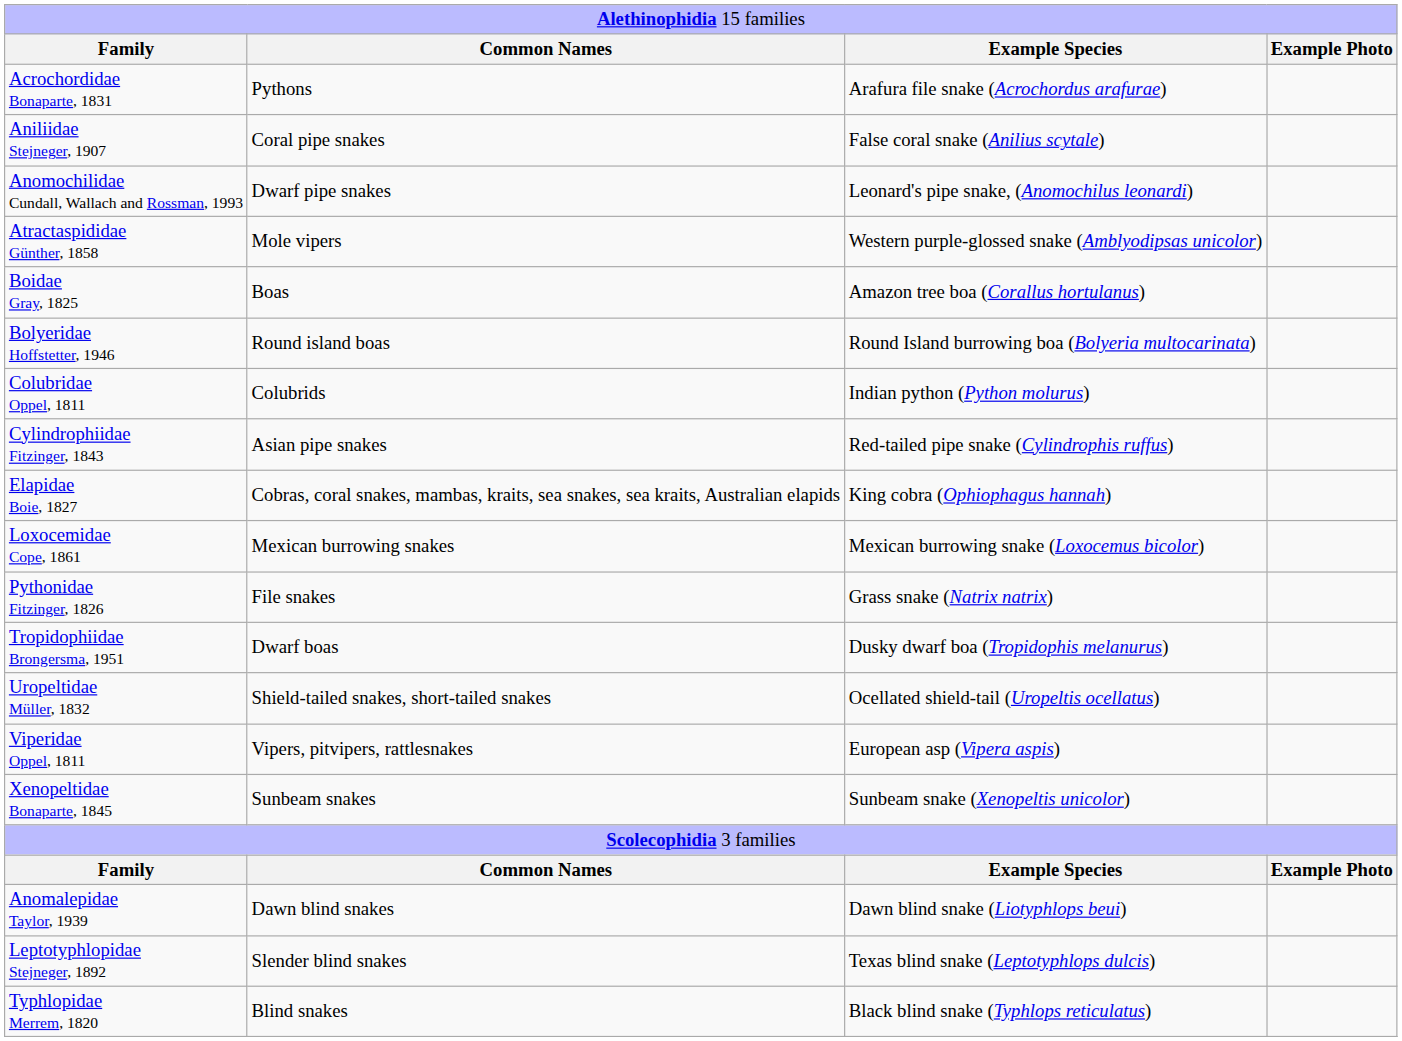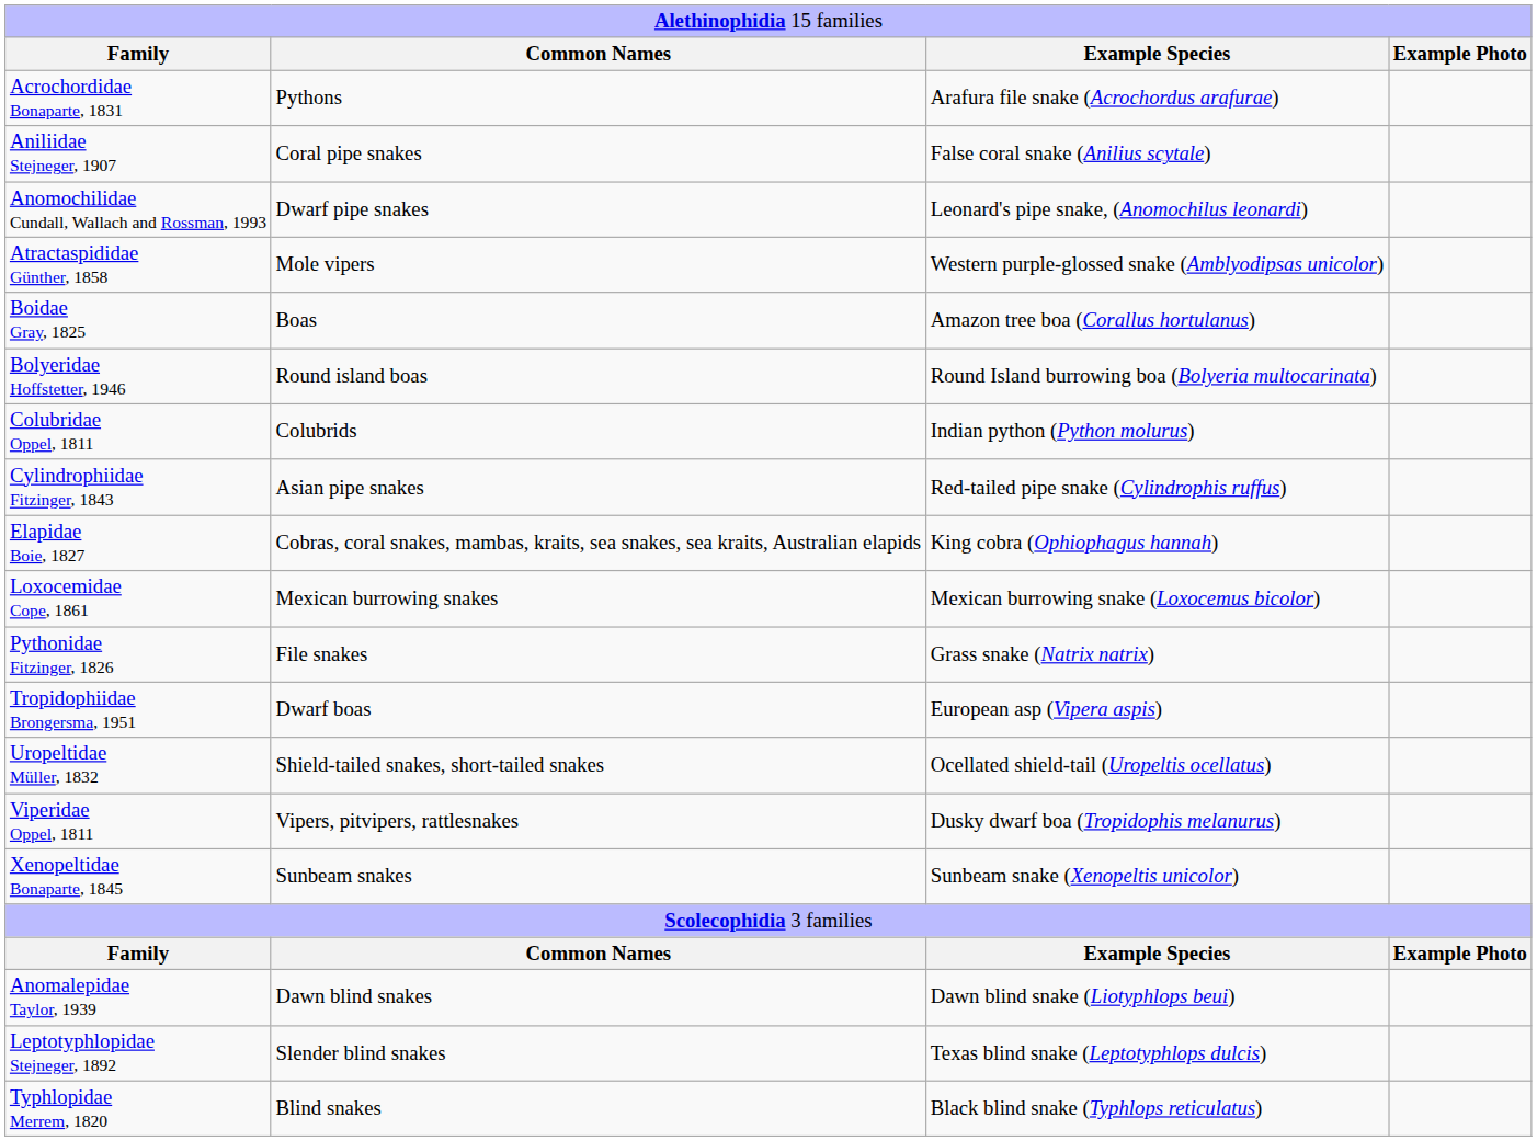Tropidophiidae Brongersma, 1951 | column 3: Dusky dwarf boa (Tropidophis melanurus) -> European asp (Vipera aspis)
Viperidae Oppel, 1811 | column 3: European asp (Vipera aspis) -> Dusky dwarf boa (Tropidophis melanurus)
